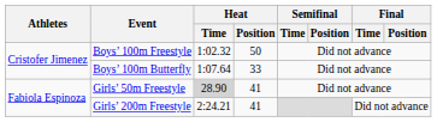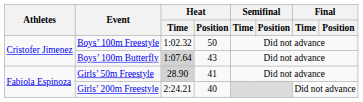Boys’ 100m Butterfly | Heat / Time: no background -> lightgrey background
Boys’ 100m Butterfly | Heat / Position: 33 -> 43
Girls’ 200m Freestyle | Heat / Position: 41 -> 40
